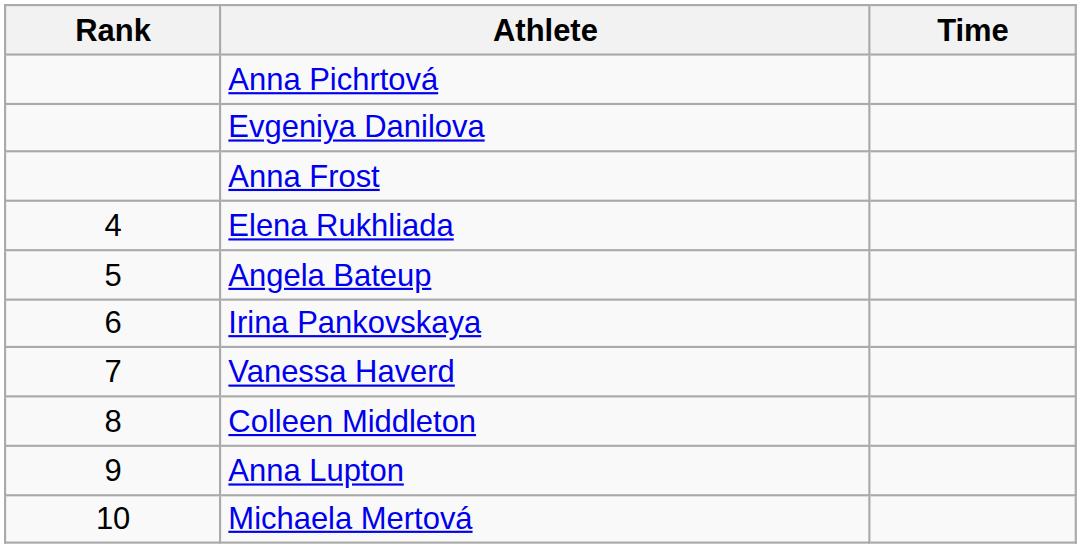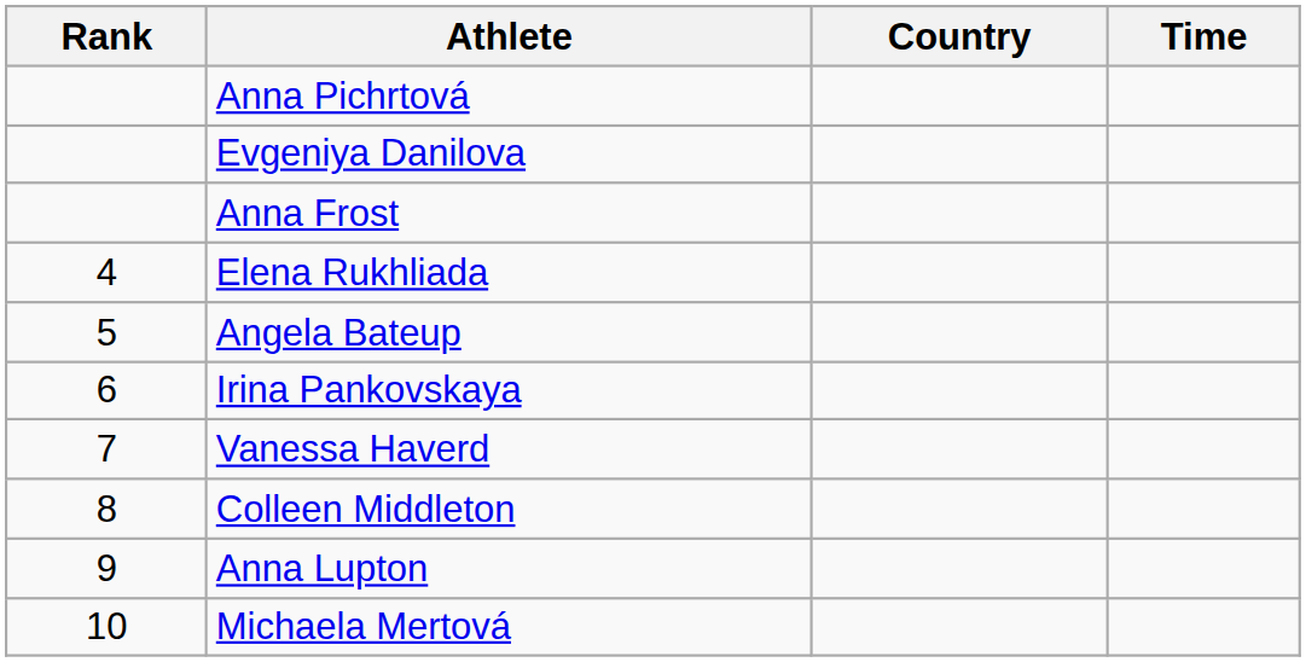+ column: Country
